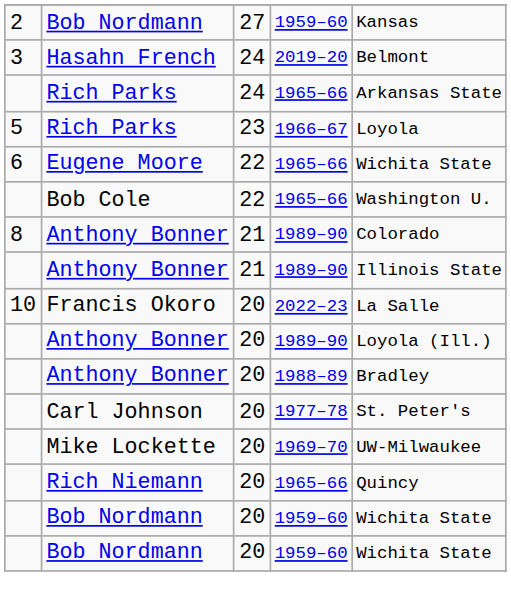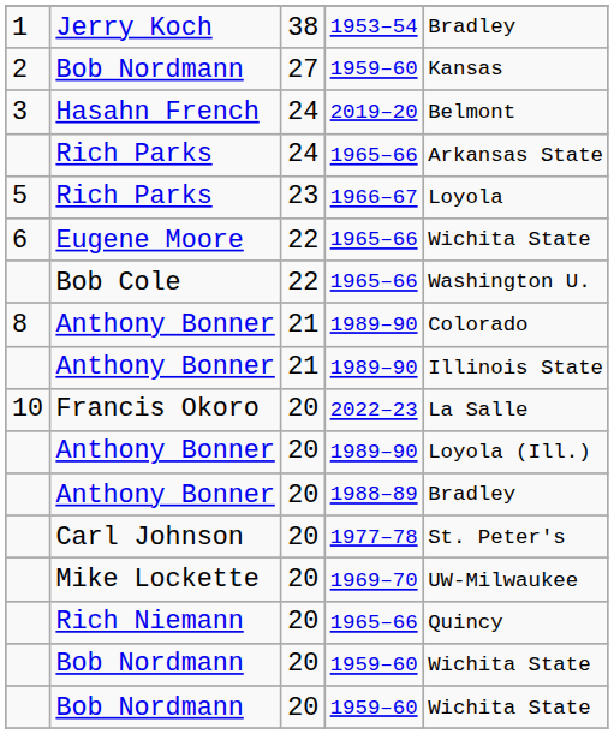+ row: 1 | Jerry Koch | 38 | 1953–54 | Bradley
